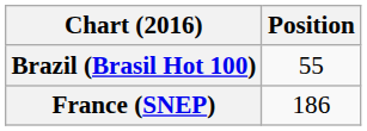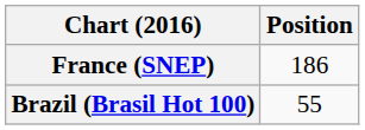rows swapped: Brazil (Brasil Hot 100) <-> France (SNEP)
